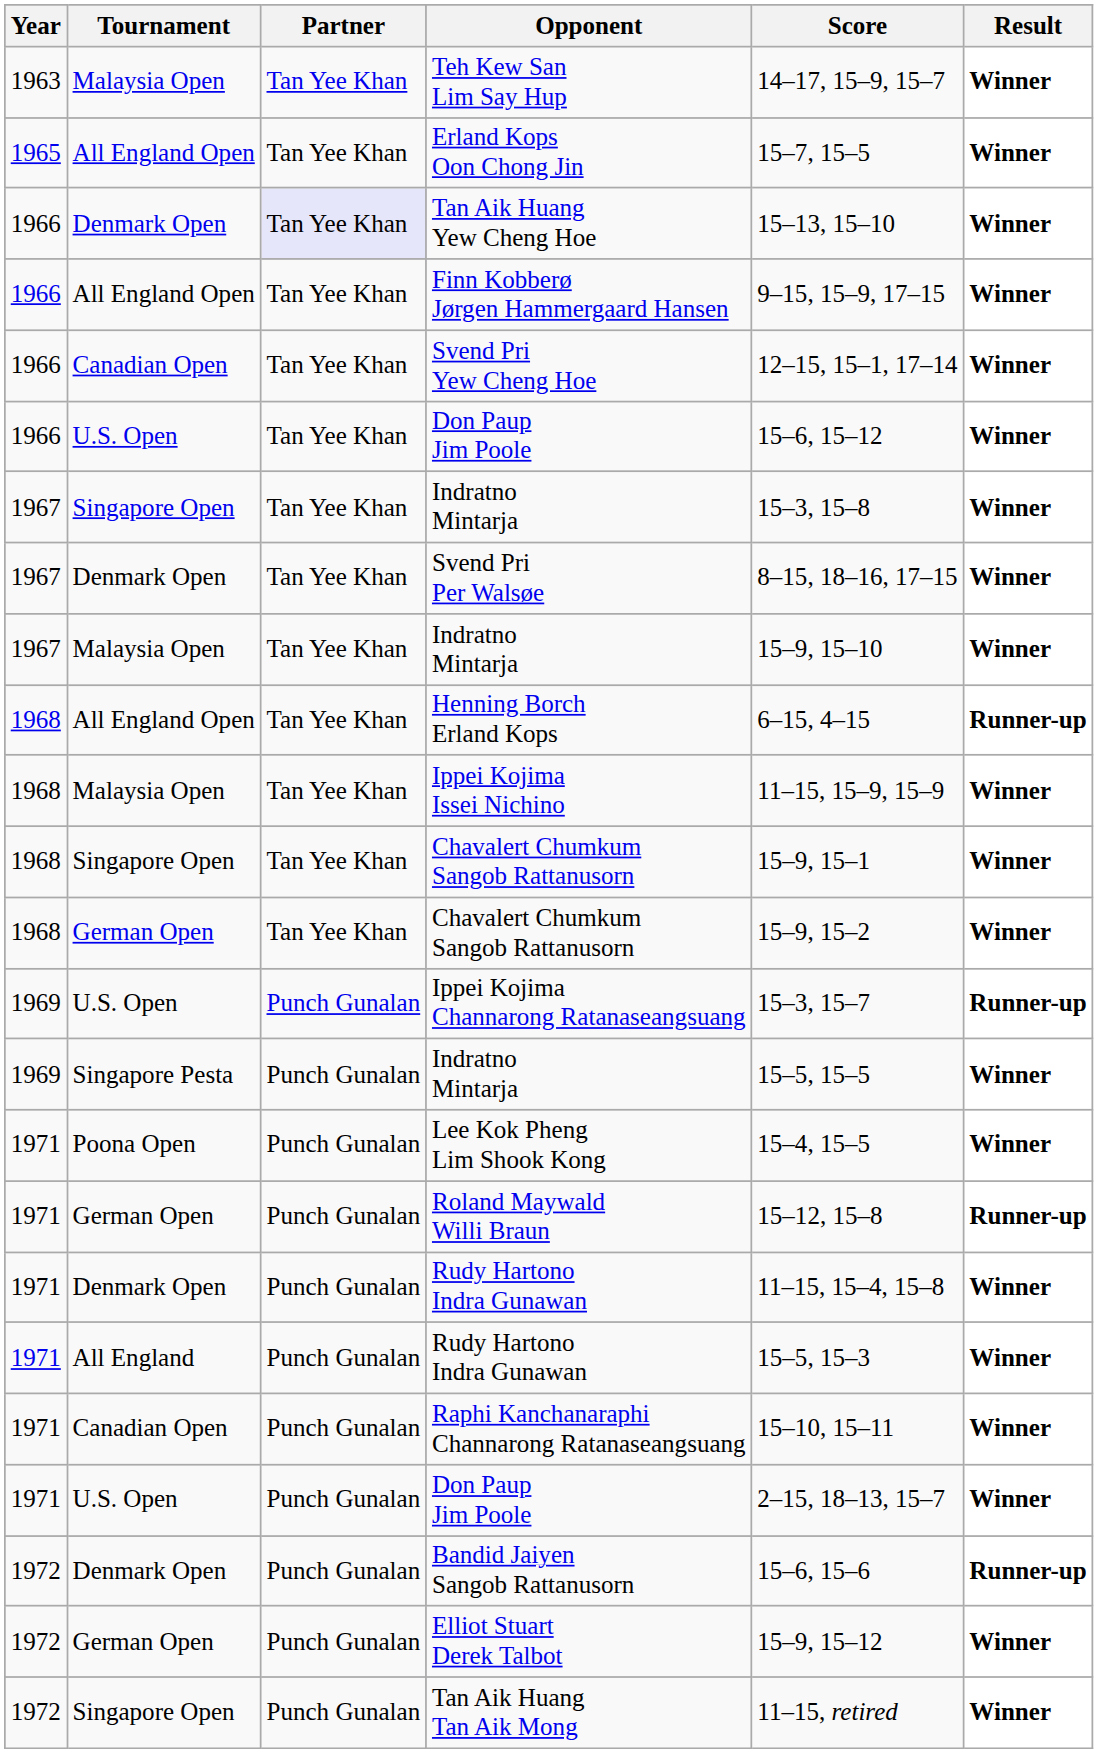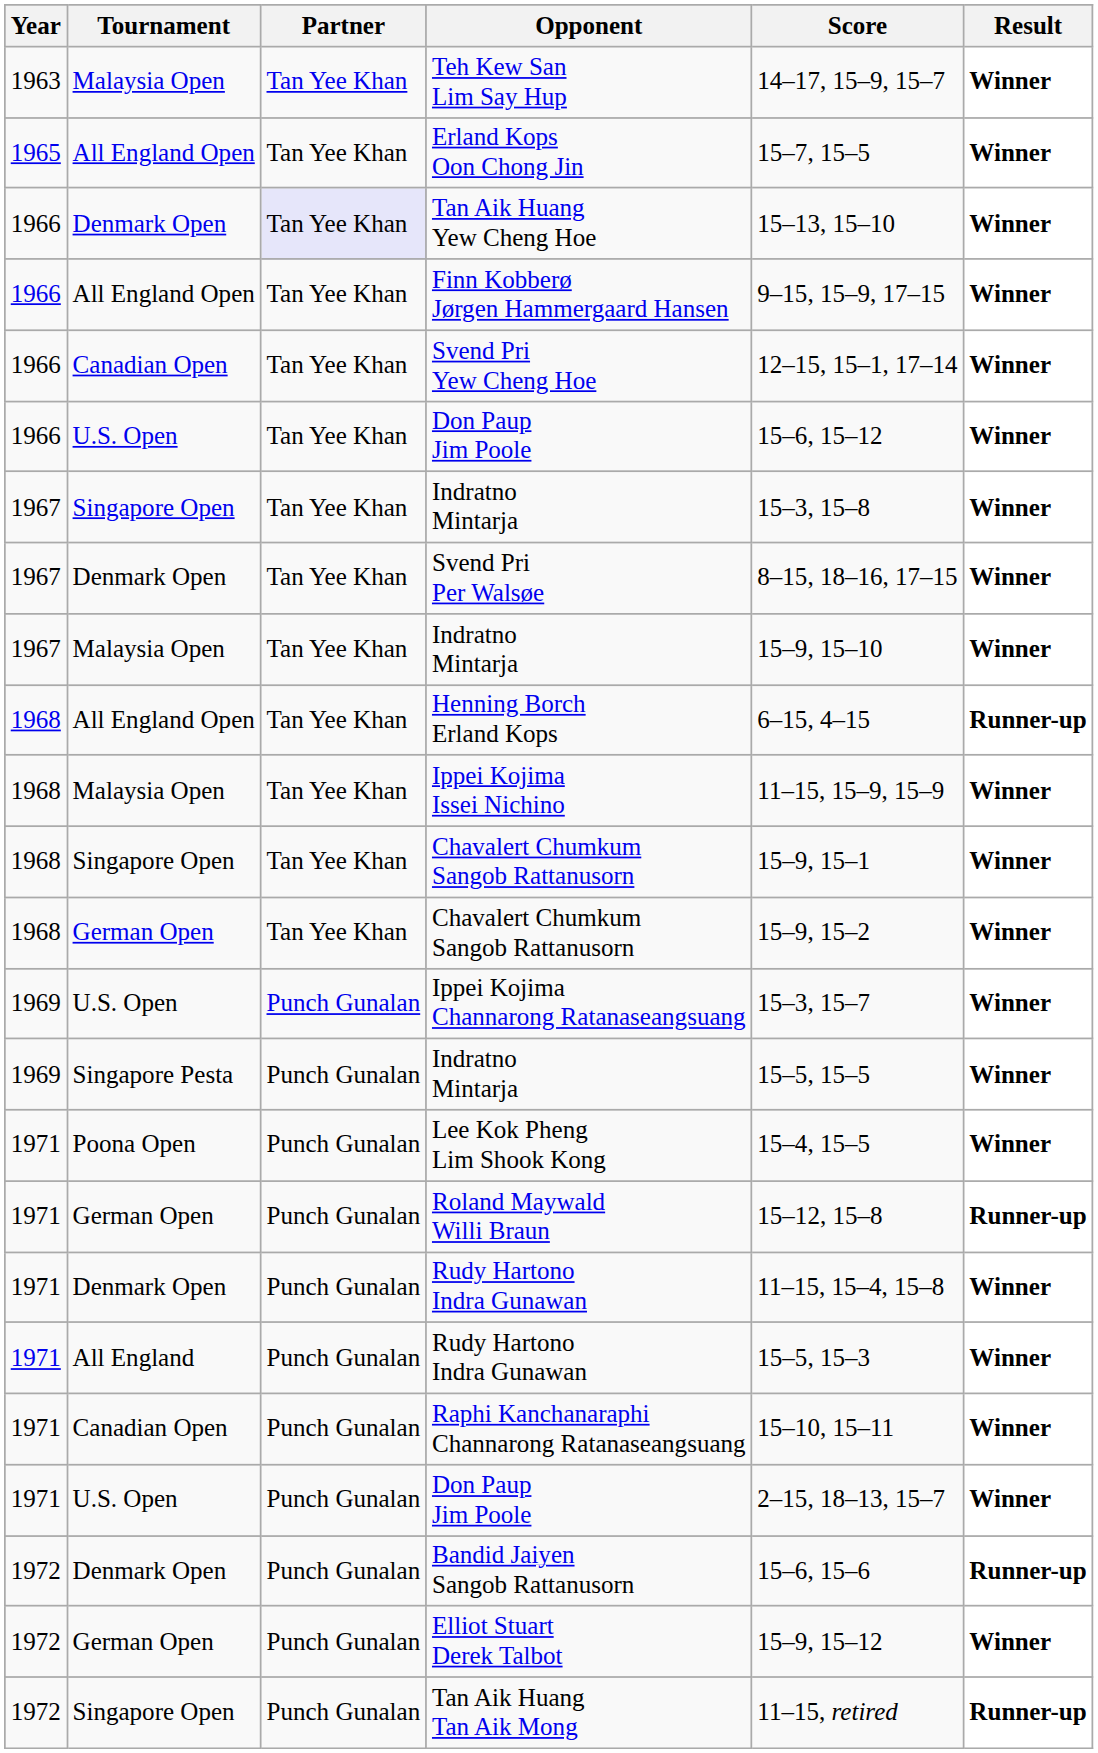Ippei Kojima Channarong Ratanaseangsuang | Result: Runner-up -> Winner
Tan Aik Huang Tan Aik Mong | Result: Winner -> Runner-up
